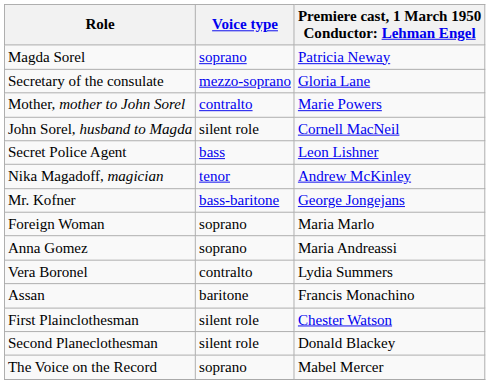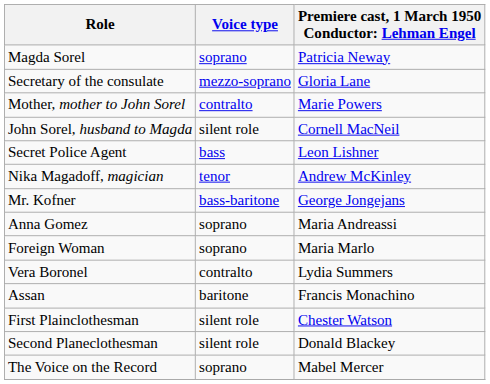rows swapped: Foreign Woman <-> Anna Gomez
